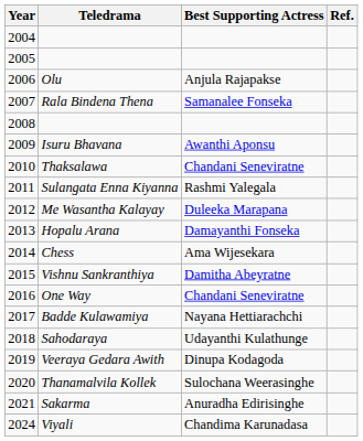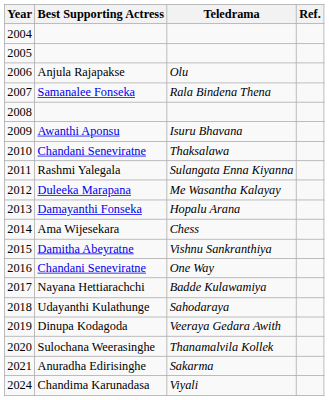columns swapped: Best Supporting Actress <-> Teledrama
